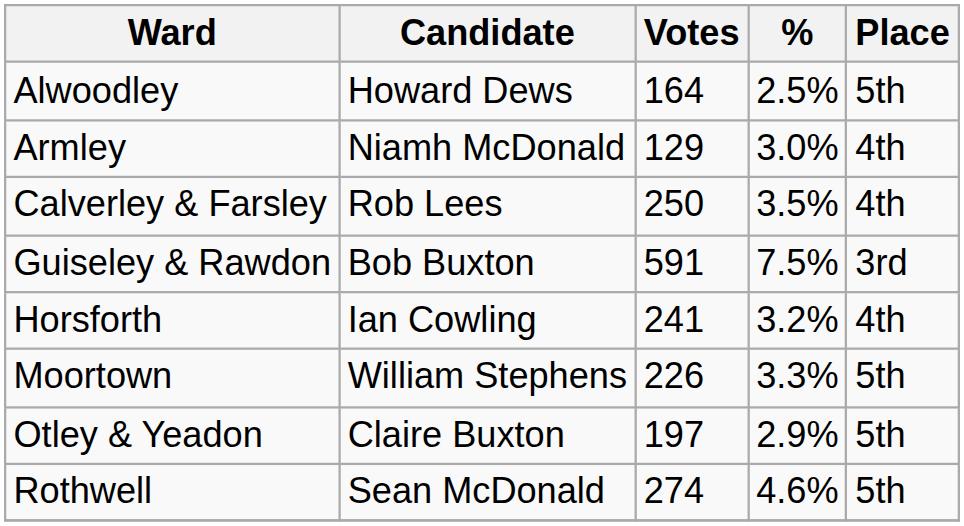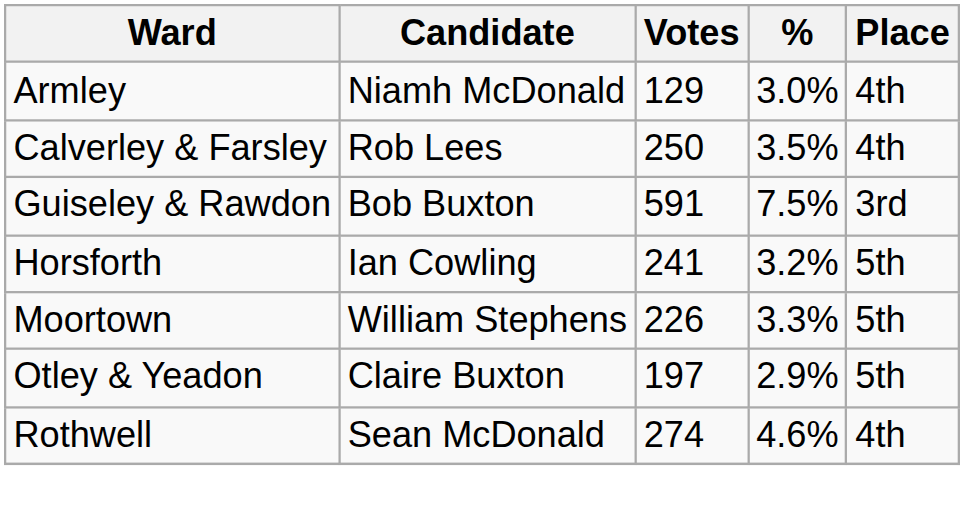- row: Alwoodley | Howard Dews | 164 | 2.5% | 5th
Horsforth | Place: 4th -> 5th
Rothwell | Place: 5th -> 4th
